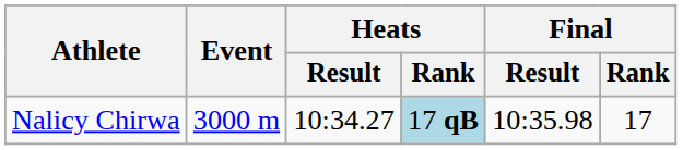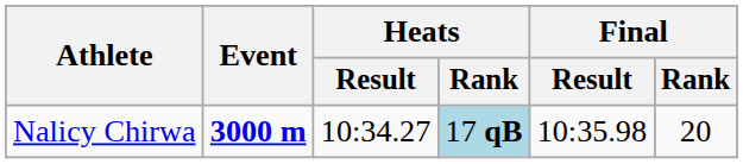Nalicy Chirwa | Event: normal -> bold
Nalicy Chirwa | Final / Rank: 17 -> 20
